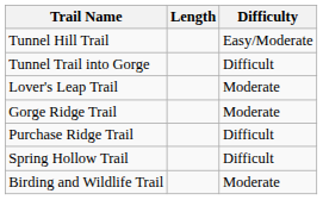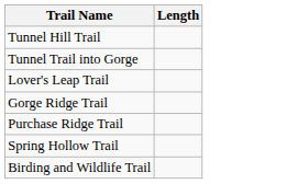- column: Difficulty | Easy/Moderate | Difficult | Moderate | Moderate | Difficult | Difficult | Moderate
